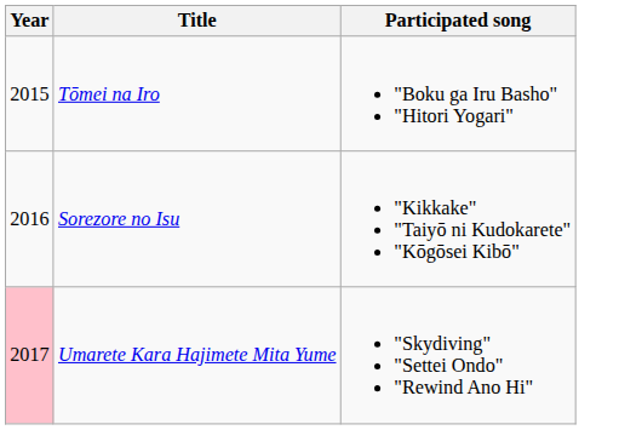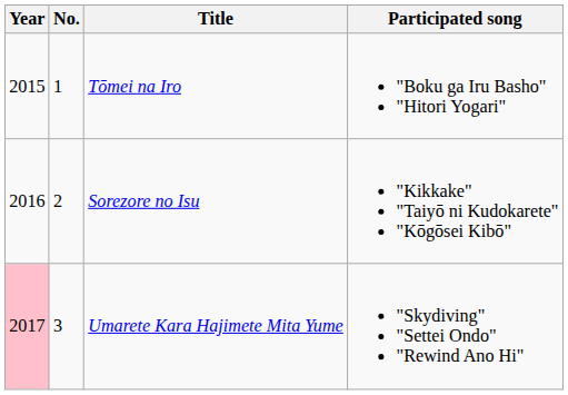+ column: No. | 1 | 2 | 3
